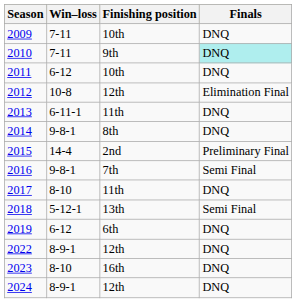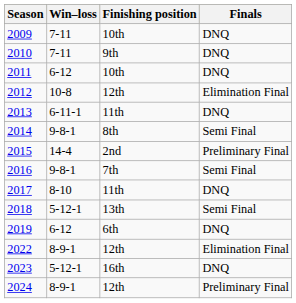2010 | Finals: paleturquoise background -> no background
2014 | Finals: DNQ -> Semi Final
2022 | Finals: DNQ -> Elimination Final
2023 | Win–loss: 8-10 -> 5-12-1
2024 | Finals: DNQ -> Preliminary Final
